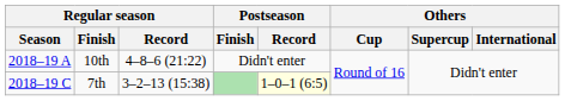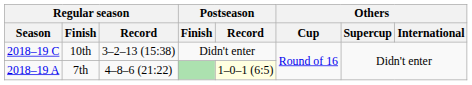10th | Regular season / Season: 2018–19 A -> 2018–19 C
10th | Regular season / Record: 4–8–6 (21:22) -> 3–2–13 (15:38)
7th | Regular season / Season: 2018–19 C -> 2018–19 A
7th | Regular season / Record: 3–2–13 (15:38) -> 4–8–6 (21:22)
